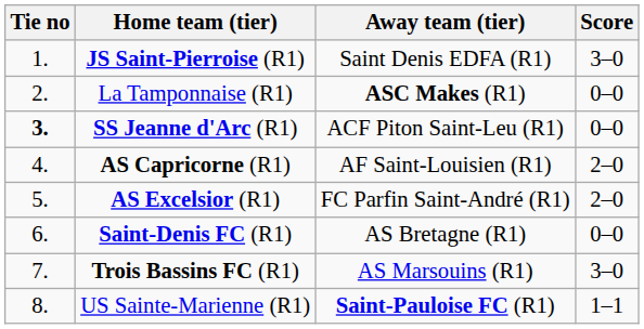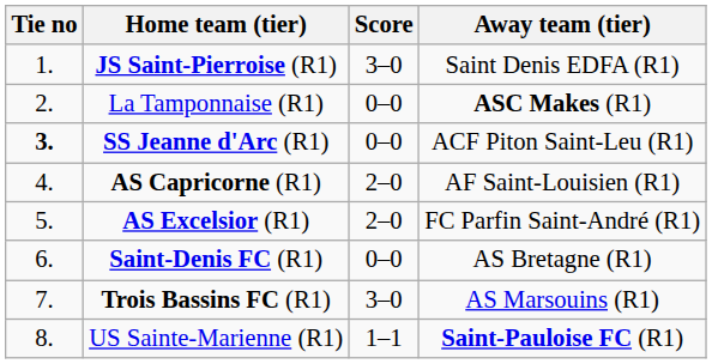columns swapped: Score <-> Away team (tier)
